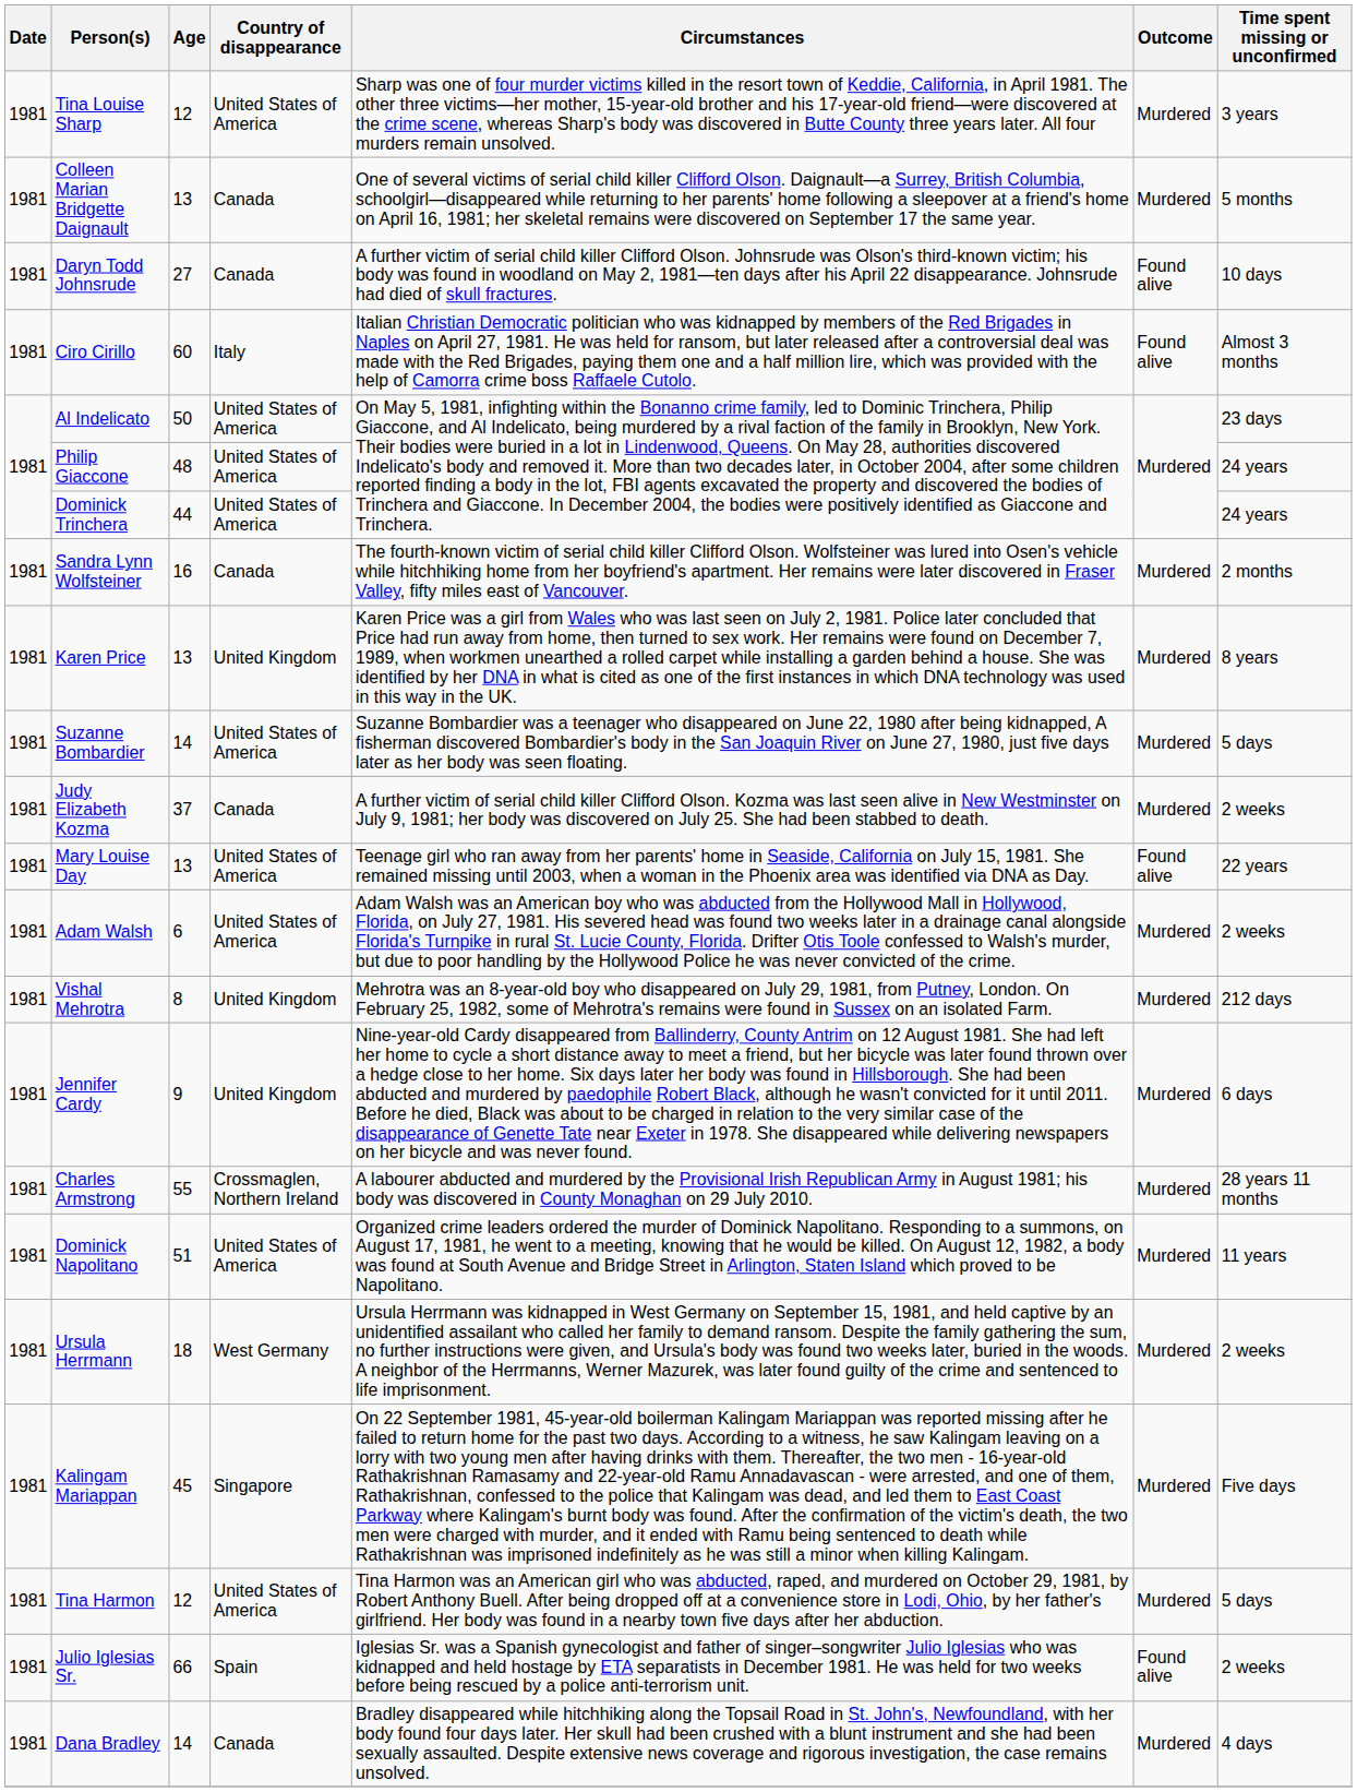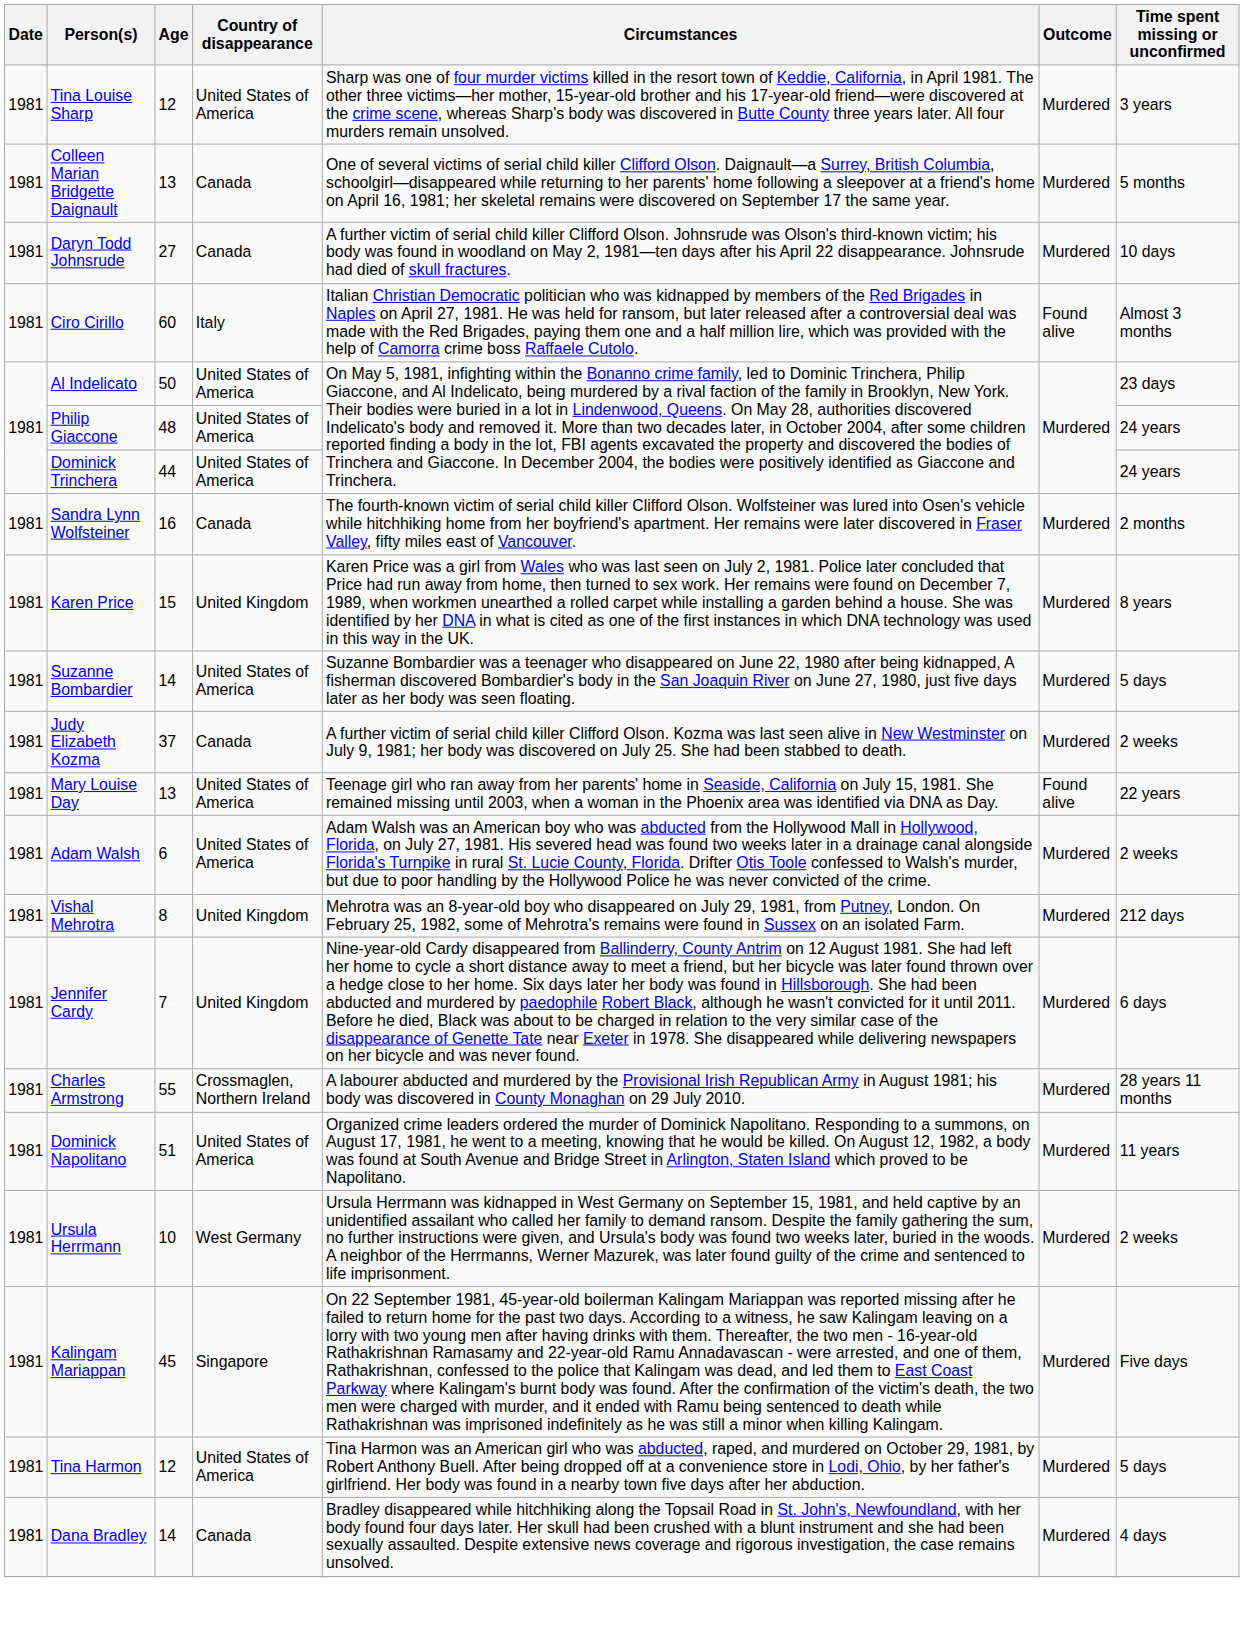Daryn Todd Johnsrude | Outcome: Found alive -> Murdered
Karen Price | Age: 13 -> 15
Jennifer Cardy | Age: 9 -> 7
Ursula Herrmann | Age: 18 -> 10
- row: 1981 | Julio Iglesias Sr. | 66 | Spain | Iglesias Sr. was a Spanish gynecologist and father of singer–songwriter Julio Iglesias who was kidnapped and held hostage by ETA separatists in December 1981. He was held for two weeks before being rescued by a police anti-terrorism unit. | Found alive | 2 weeks
